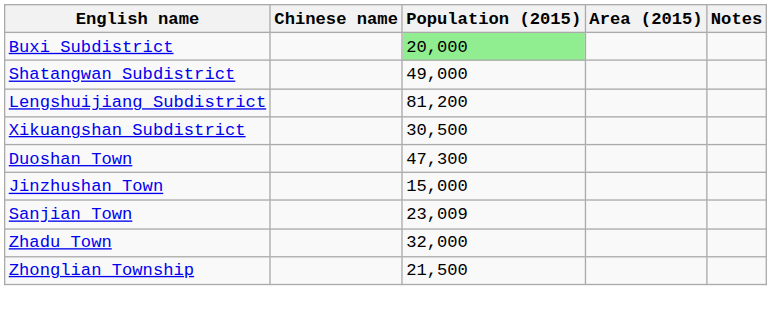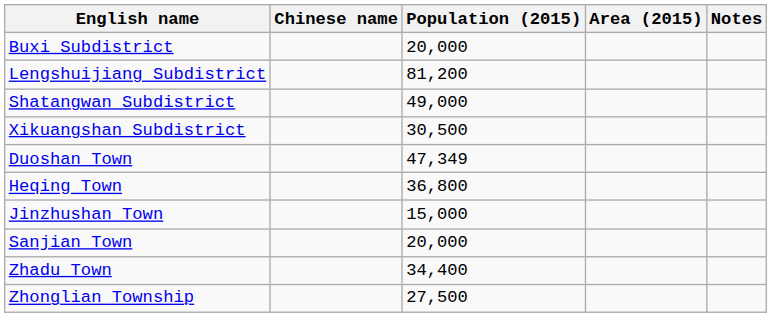Buxi Subdistrict | Population (2015): lightgreen background -> no background
rows swapped: Lengshuijiang Subdistrict <-> Shatangwan Subdistrict
Duoshan Town | Population (2015): 47,300 -> 47,349
+ row: Heqing Town | 36,800
Sanjian Town | Population (2015): 23,009 -> 20,000
Zhadu Town | Population (2015): 32,000 -> 34,400
Zhonglian Township | Population (2015): 21,500 -> 27,500
